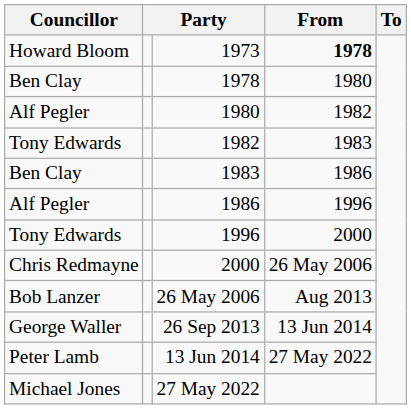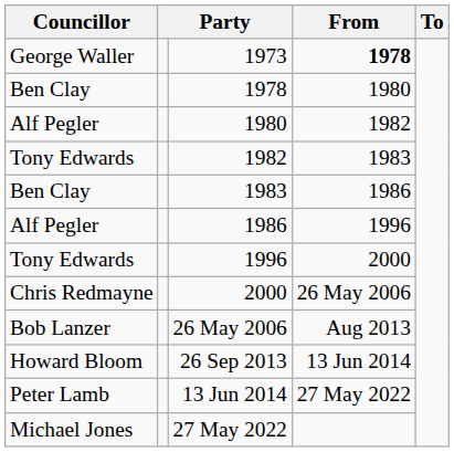1973 | Councillor: Howard Bloom -> George Waller
26 Sep 2013 | Councillor: George Waller -> Howard Bloom
